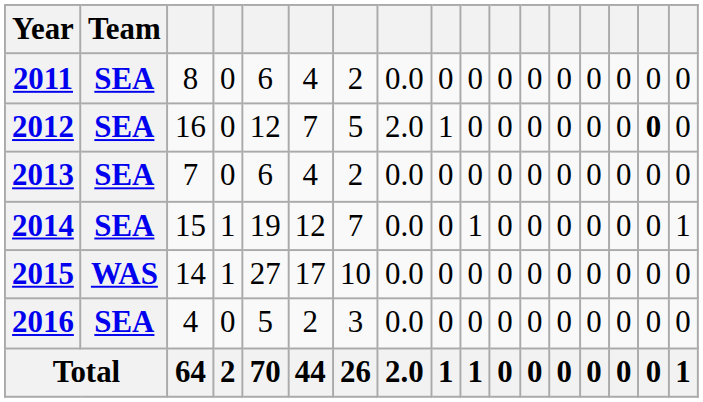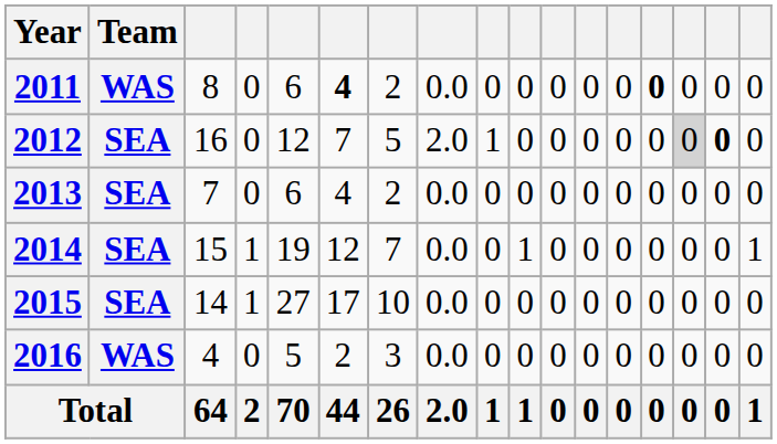2011 | Team: SEA -> WAS
2011 | column 6: normal -> bold
2011 | column 14: normal -> bold
2012 | column 15: no background -> lightgrey background
2015 | Team: WAS -> SEA
2016 | Team: SEA -> WAS
